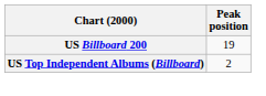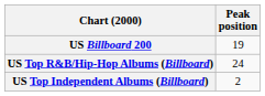+ row: US Top R&B/Hip-Hop Albums (Billboard) | 24
